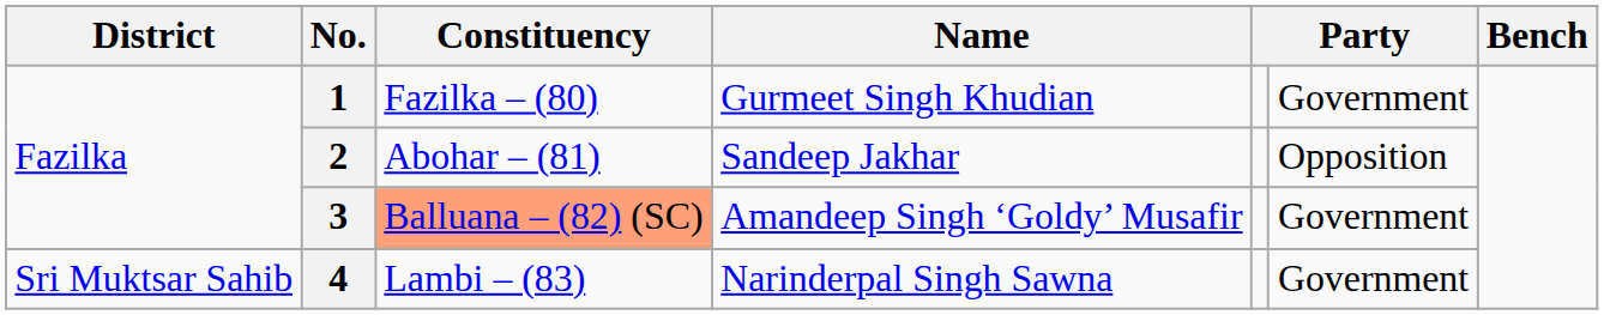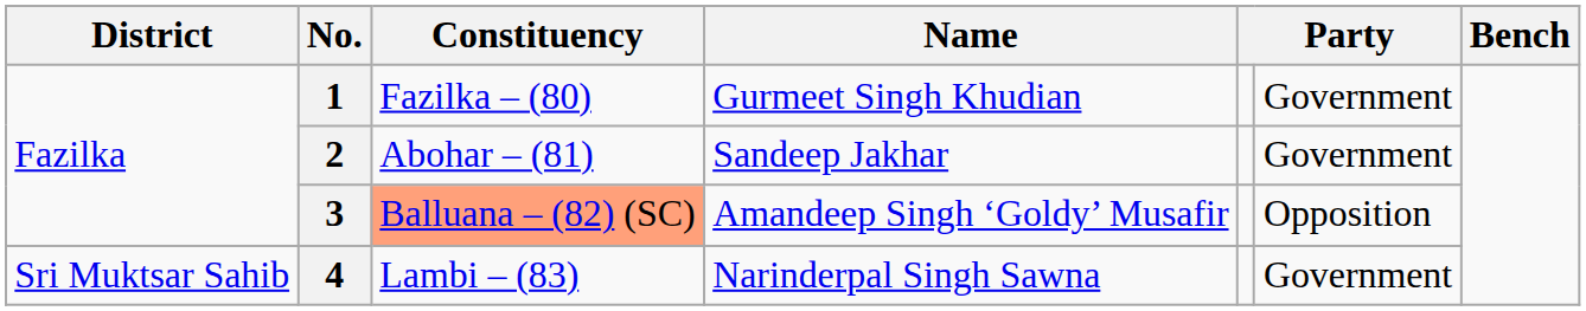2 | column 6: Opposition -> Government
3 | column 6: Government -> Opposition
